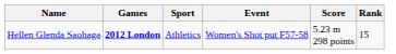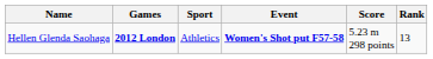Hellen Glenda Saohaga | Event: normal -> bold
Hellen Glenda Saohaga | Rank: 15 -> 13
